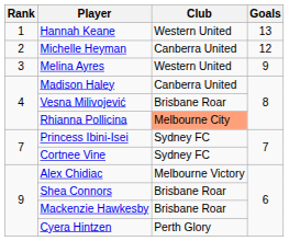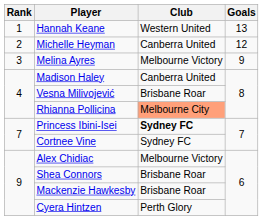Melina Ayres | Club: Western United -> Melbourne Victory
Princess Ibini-Isei | Club: normal -> bold
